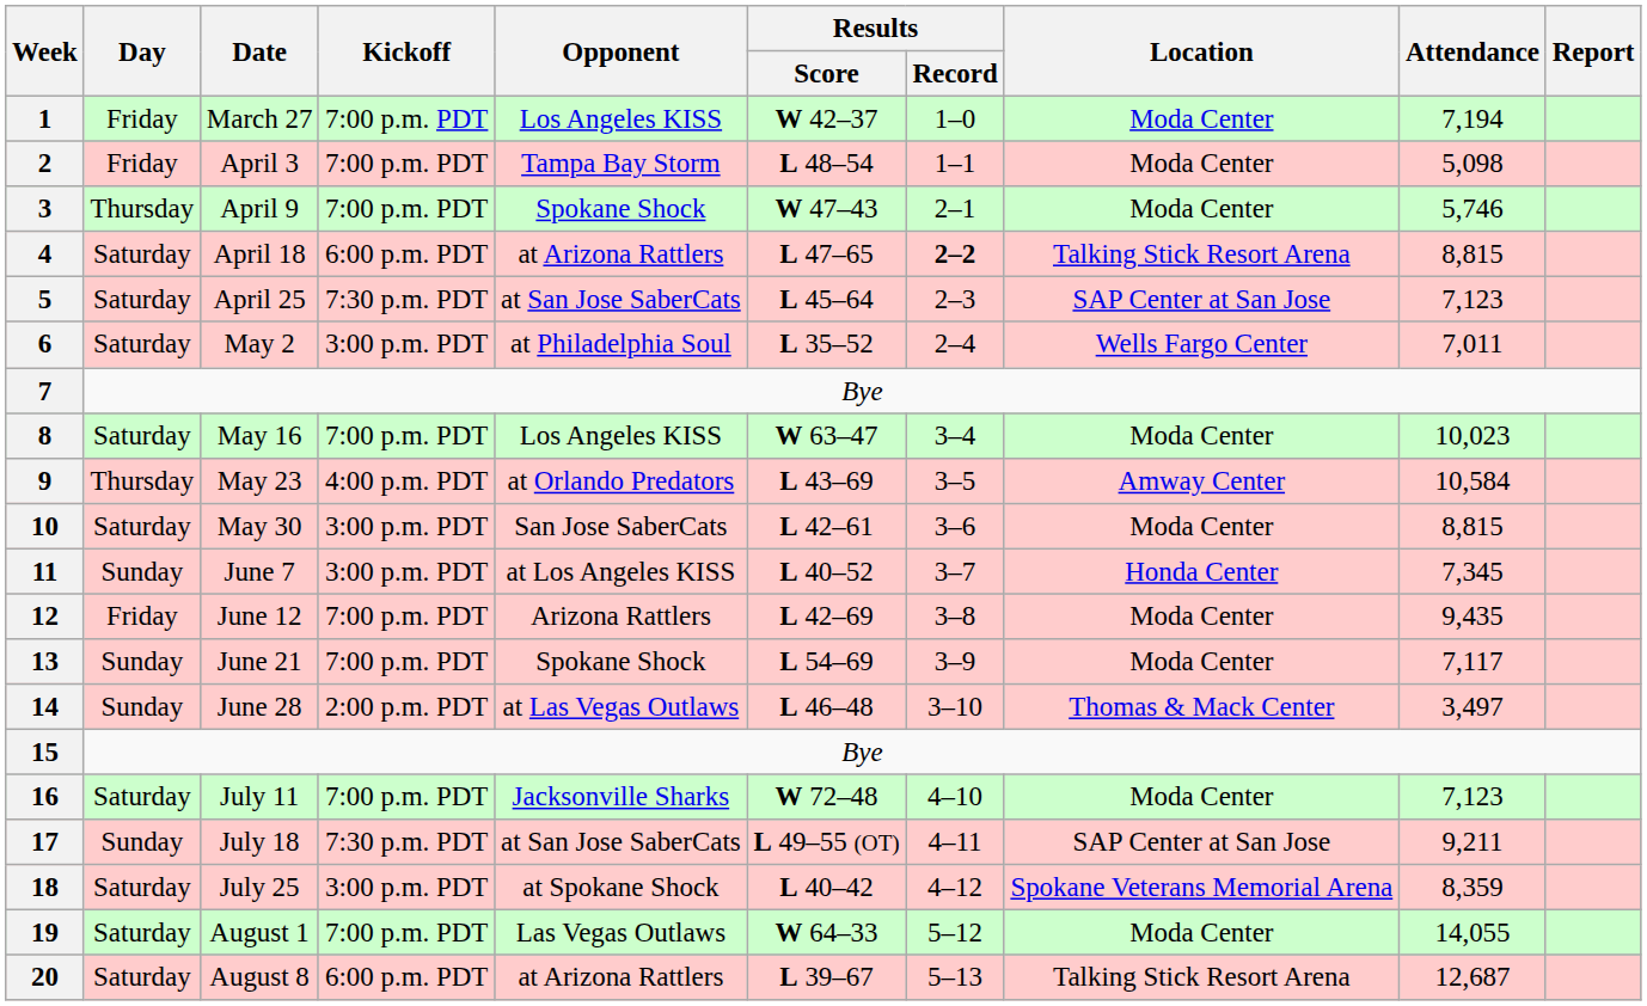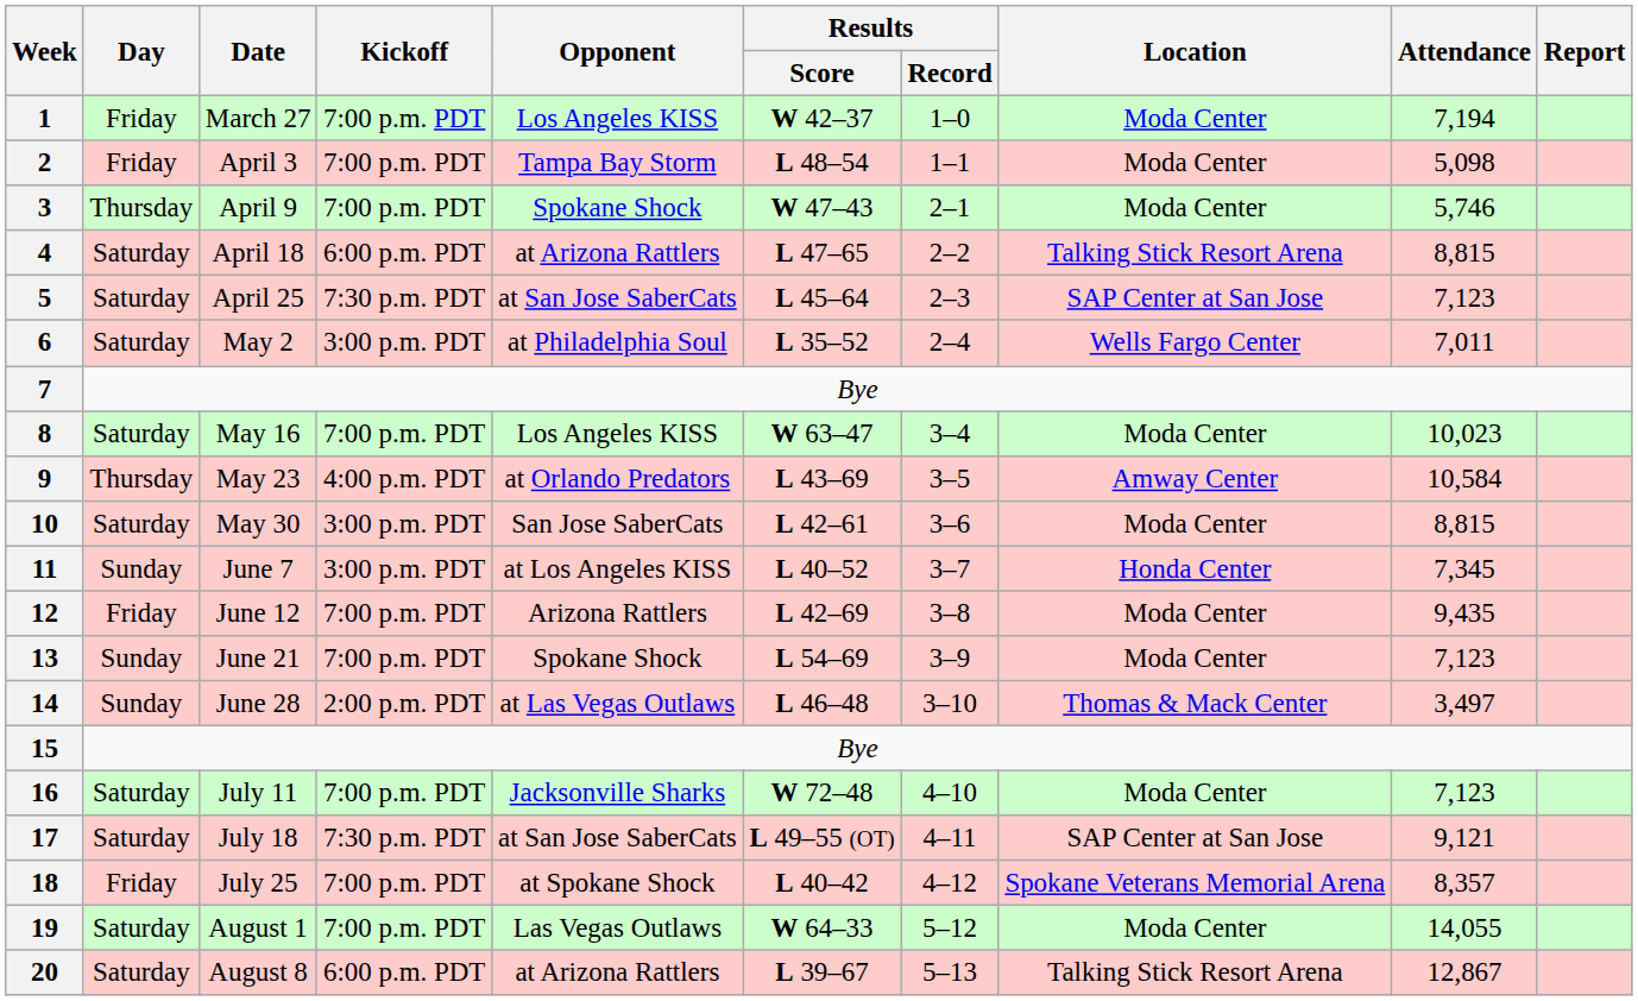4 | Results / Record: bold -> normal
13 | Attendance: 7,117 -> 7,123
17 | Day: Sunday -> Saturday
17 | Attendance: 9,211 -> 9,121
18 | Day: Saturday -> Friday
18 | Kickoff: 3:00 p.m. PDT -> 7:00 p.m. PDT
18 | Attendance: 8,359 -> 8,357
20 | Attendance: 12,687 -> 12,867
